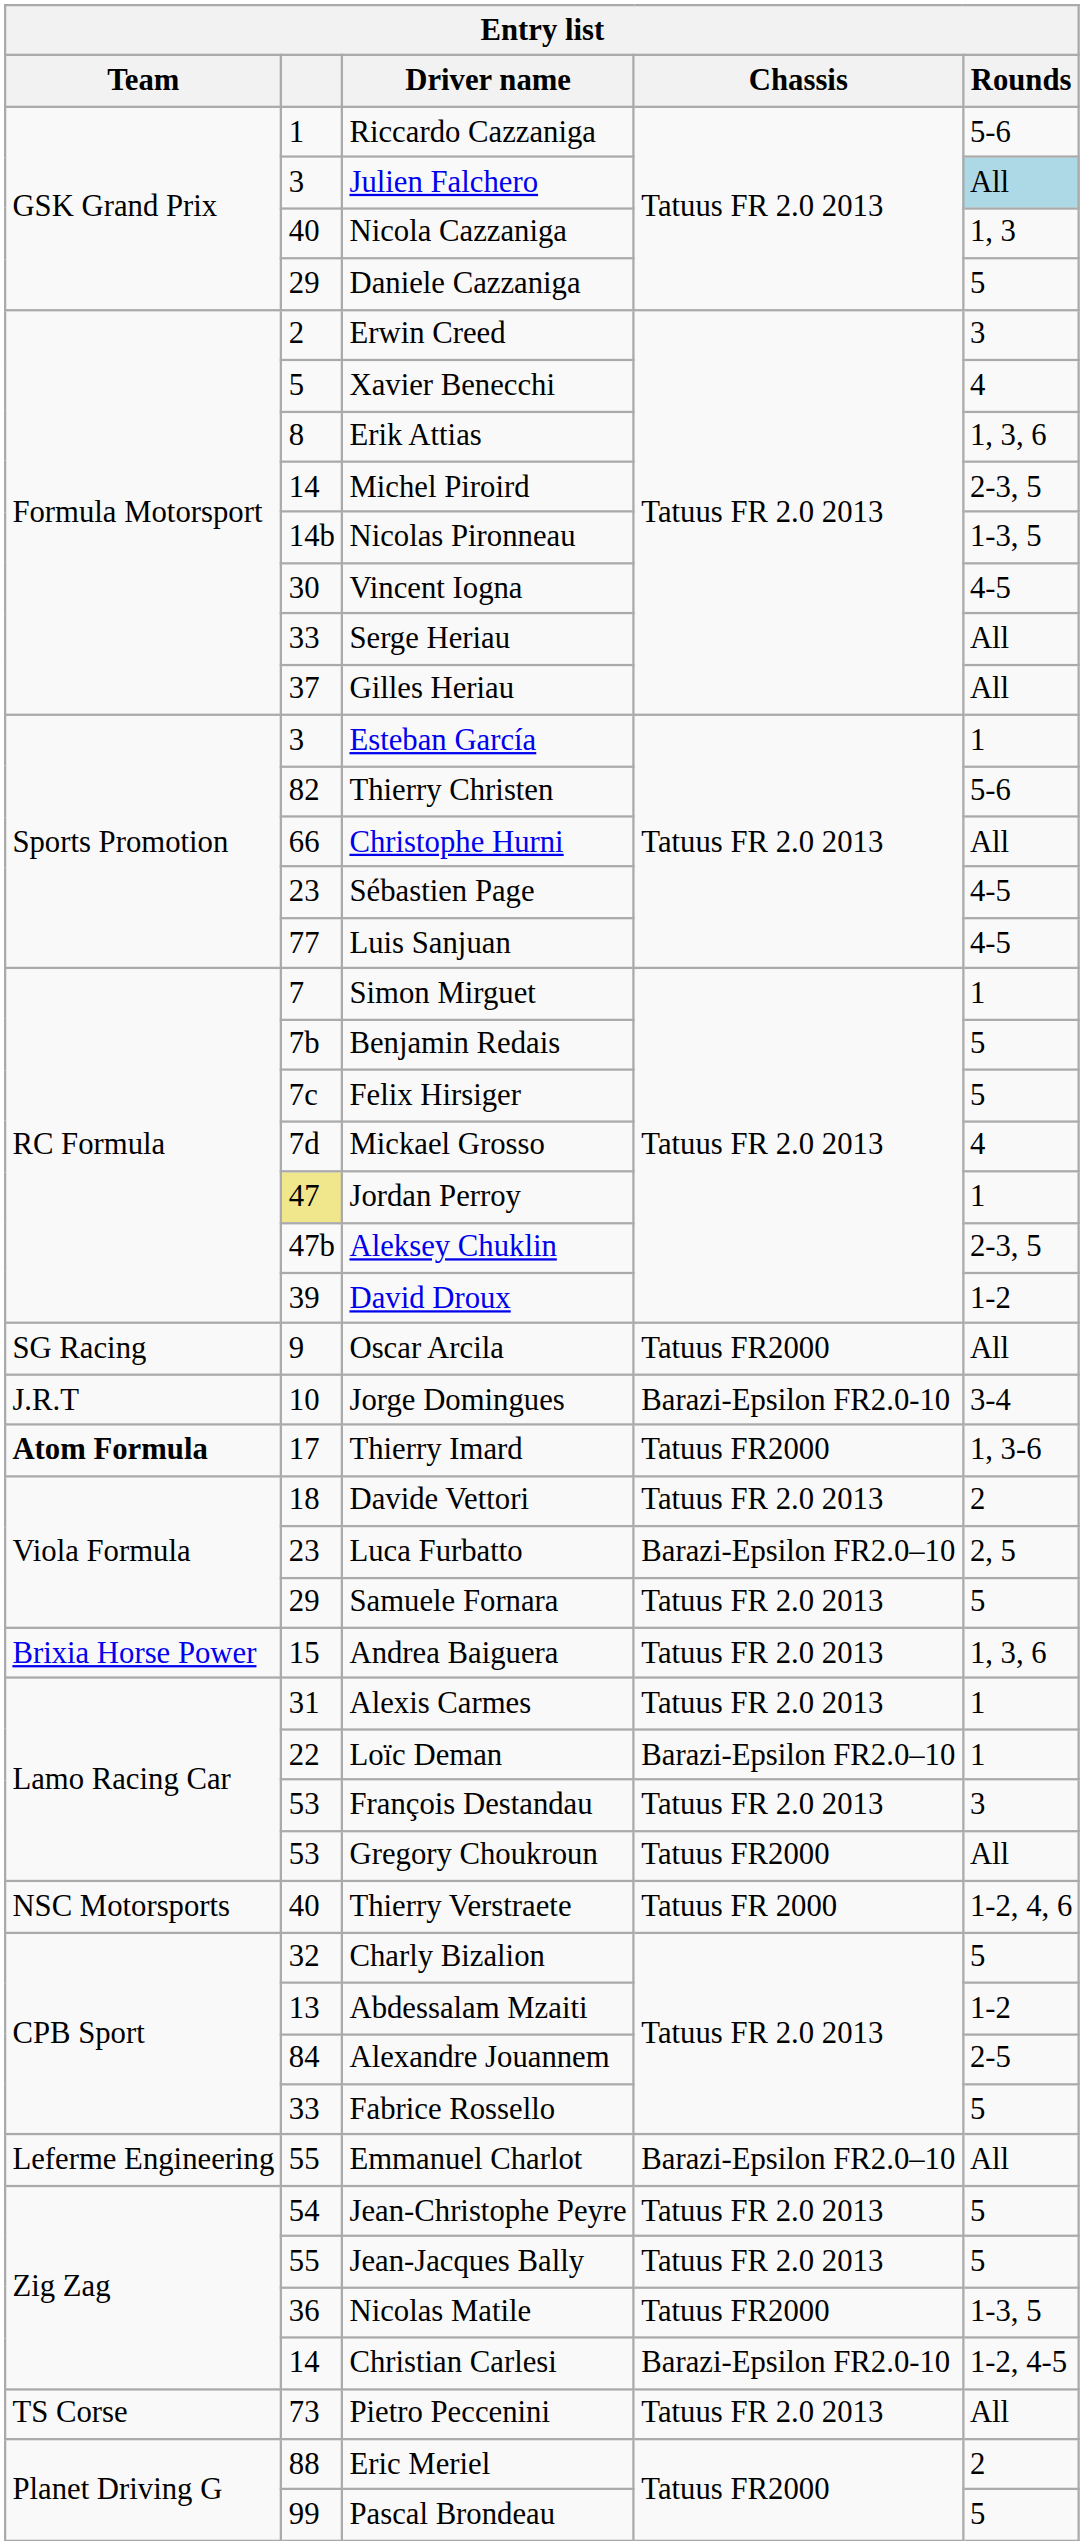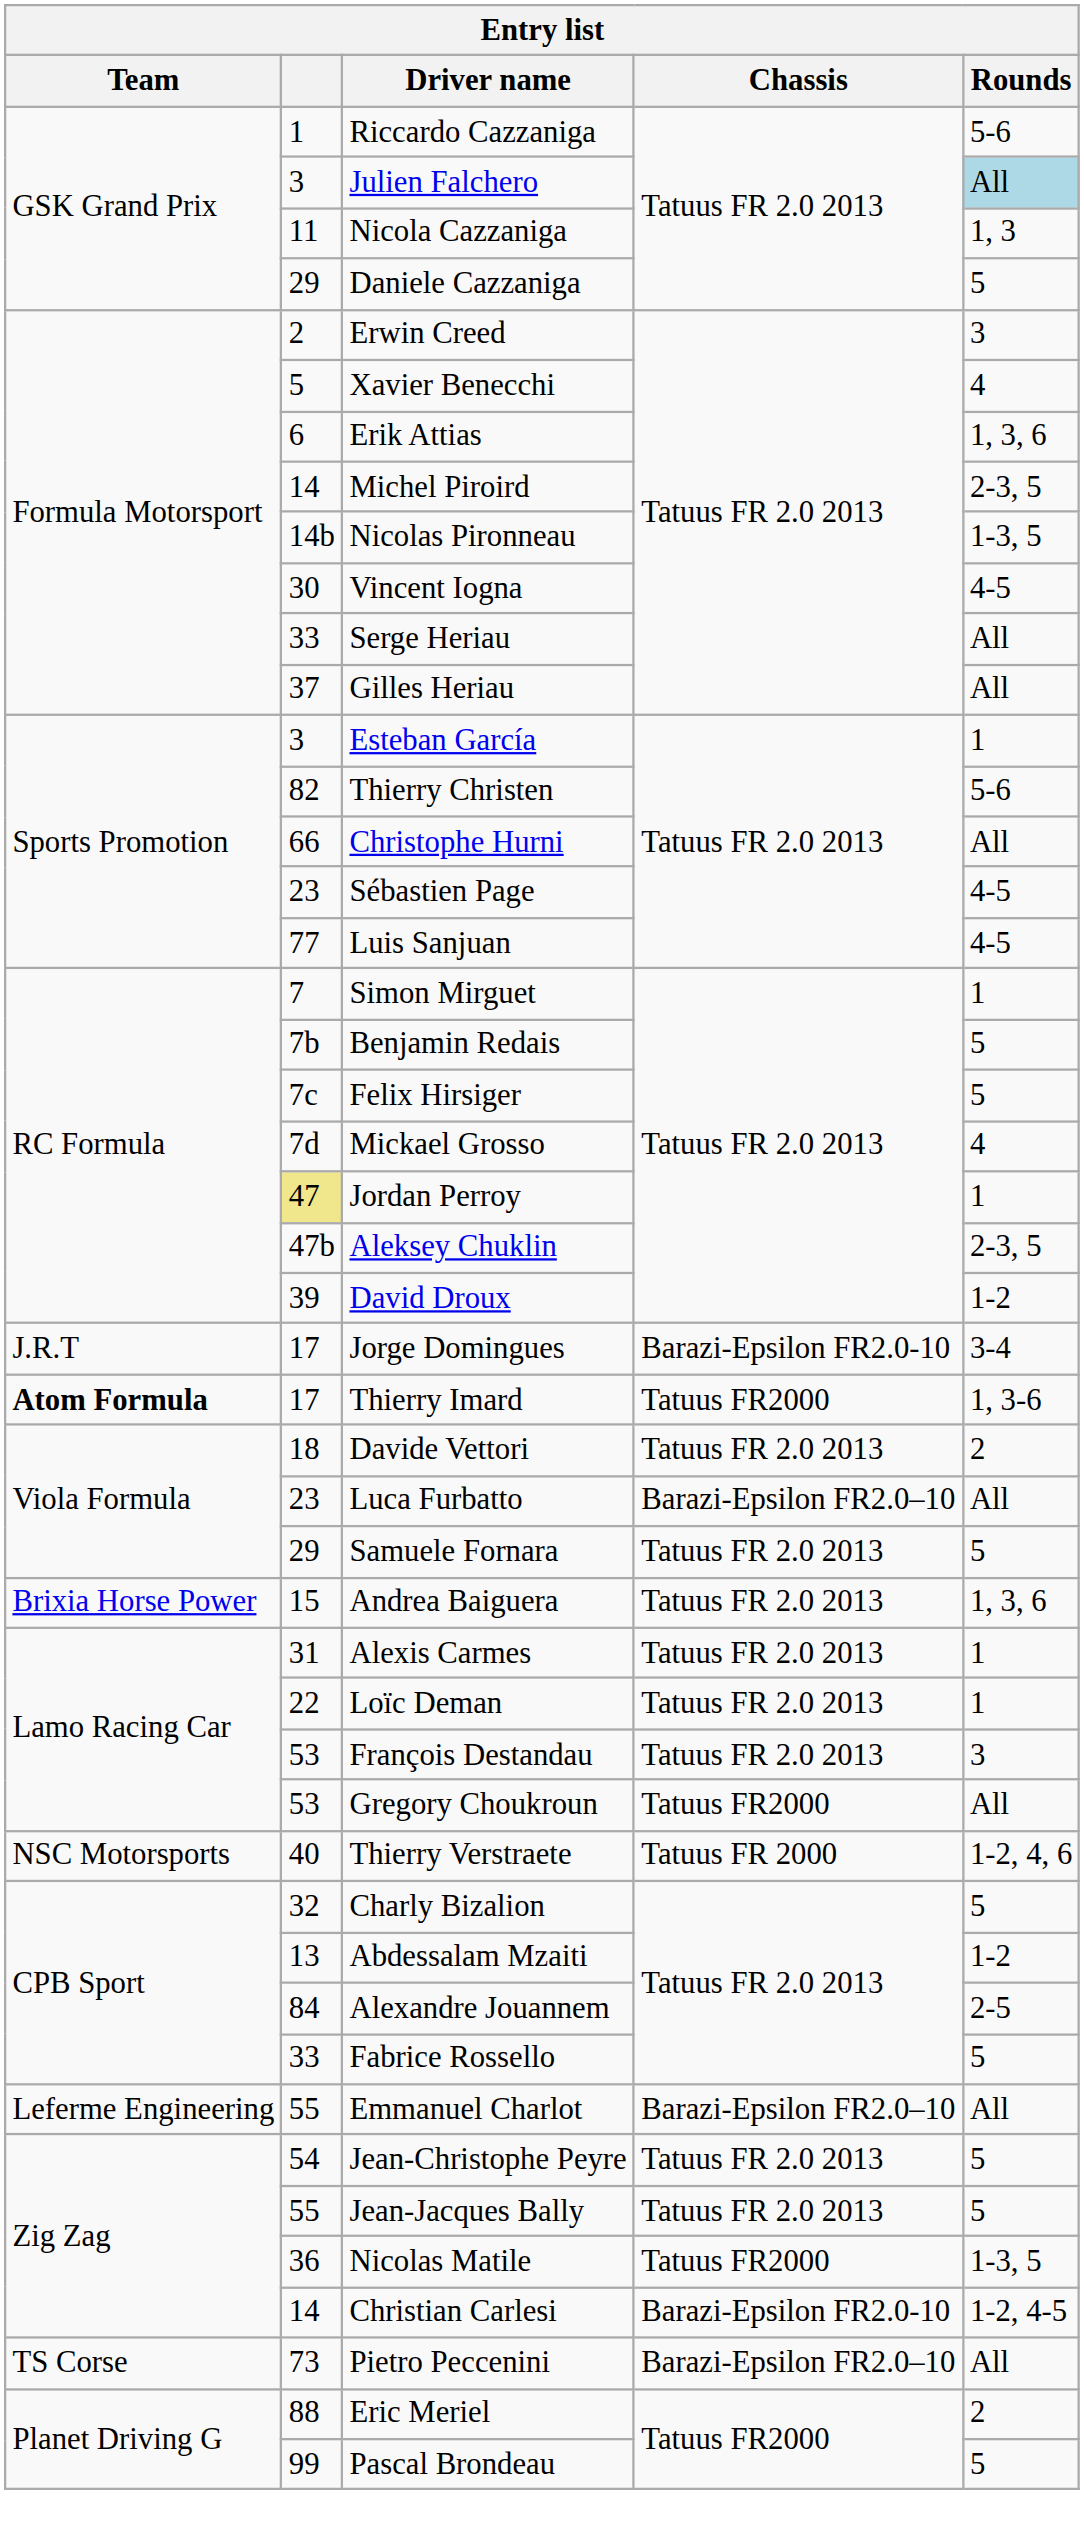Nicola Cazzaniga | column 2: 40 -> 11
Erik Attias | column 2: 8 -> 6
- row: SG Racing | 9 | Oscar Arcila | Tatuus FR2000 | All
Jorge Domingues | column 2: 10 -> 17
Luca Furbatto | Rounds: 2, 5 -> All
Loïc Deman | Chassis: Barazi-Epsilon FR2.0–10 -> Tatuus FR 2.0 2013
Pietro Peccenini | Chassis: Tatuus FR 2.0 2013 -> Barazi-Epsilon FR2.0–10
